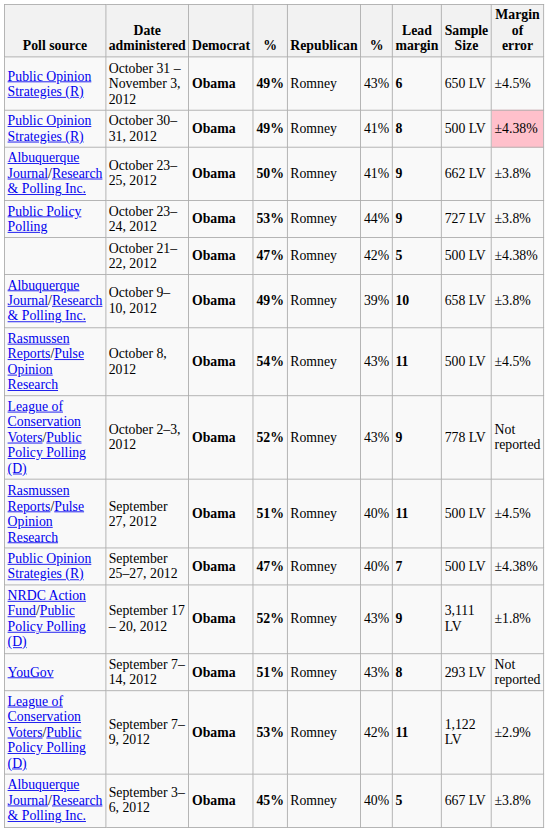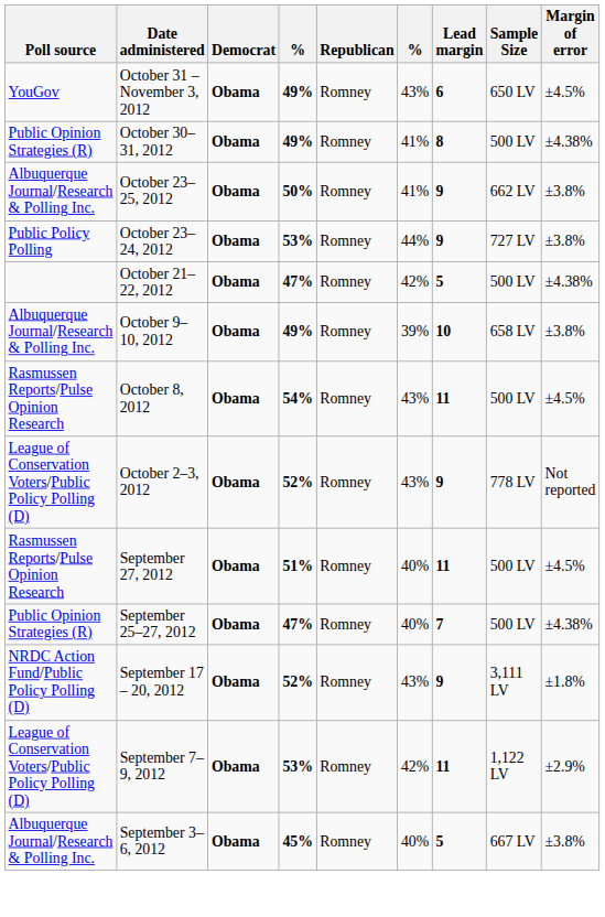October 31 – November 3, 2012 | Poll source: Public Opinion Strategies (R) -> YouGov
October 30–31, 2012 | Margin of error: pink background -> no background
- row: YouGov | September 7–14, 2012 | Obama | 51% | Romney | 43% | 8 | 293 LV | Not reported
